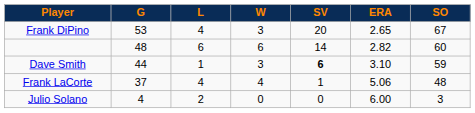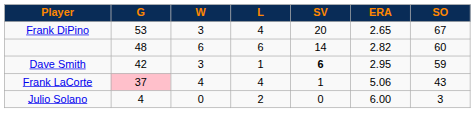columns swapped: W <-> L
Dave Smith | G: 44 -> 42
Dave Smith | ERA: 3.10 -> 2.95
Frank LaCorte | G: no background -> pink background
Frank LaCorte | SO: 48 -> 43
